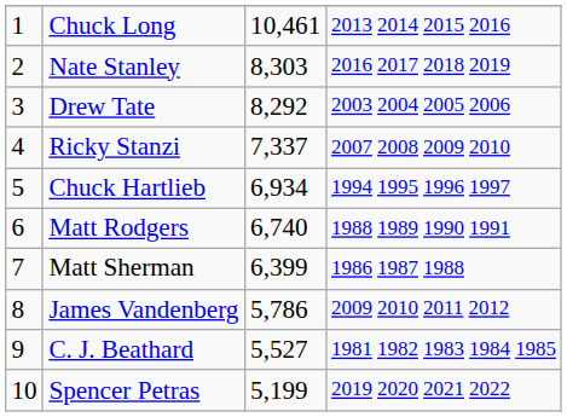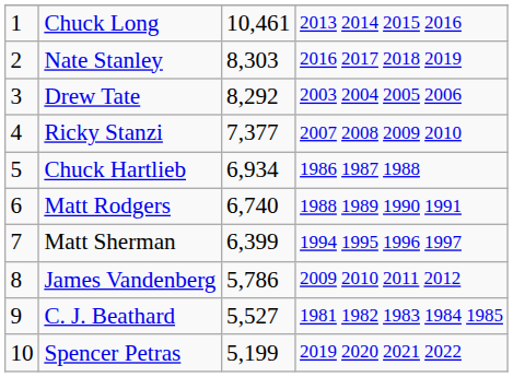Ricky Stanzi | column 3: 7,337 -> 7,377
Chuck Hartlieb | column 4: 1994 1995 1996 1997 -> 1986 1987 1988
Matt Sherman | column 4: 1986 1987 1988 -> 1994 1995 1996 1997
